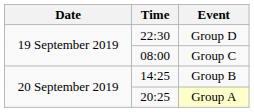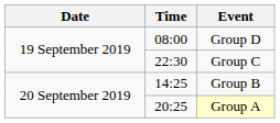Group D | Time: 22:30 -> 08:00
Group C | Time: 08:00 -> 22:30
